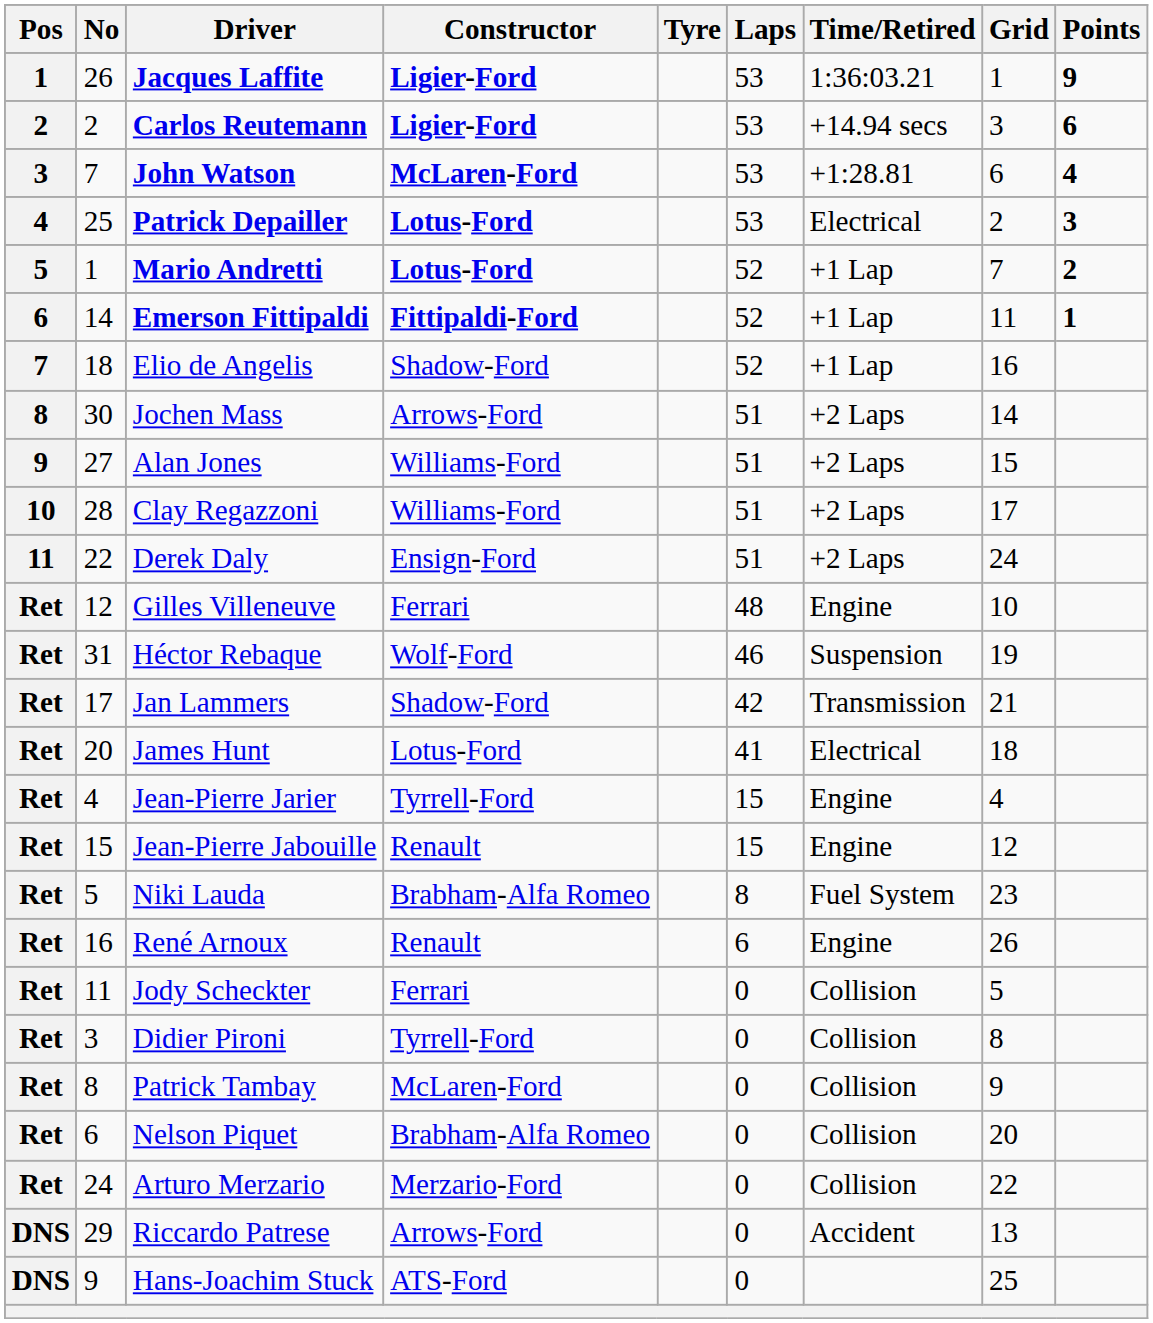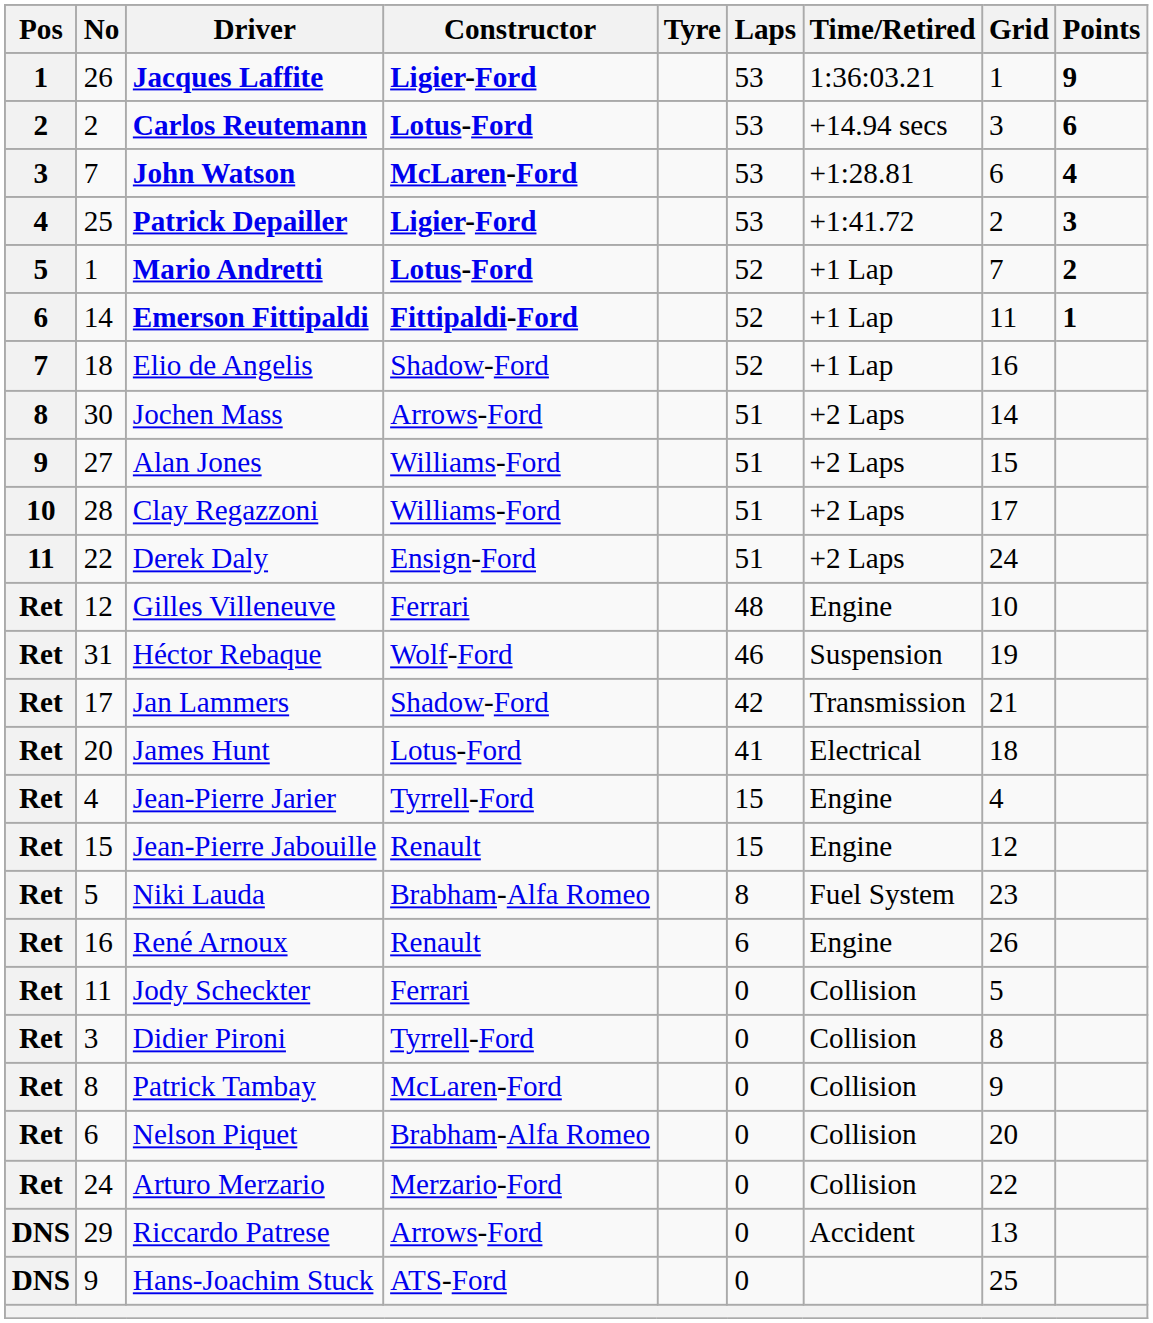Carlos Reutemann | Constructor: Ligier-Ford -> Lotus-Ford
Patrick Depailler | Constructor: Lotus-Ford -> Ligier-Ford
Patrick Depailler | Time/Retired: Electrical -> +1:41.72
